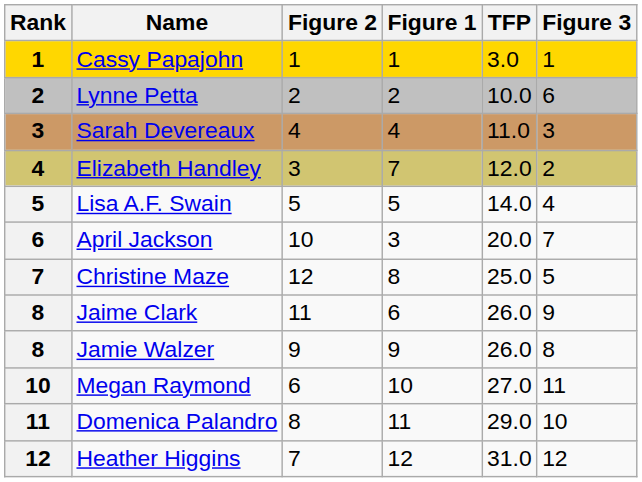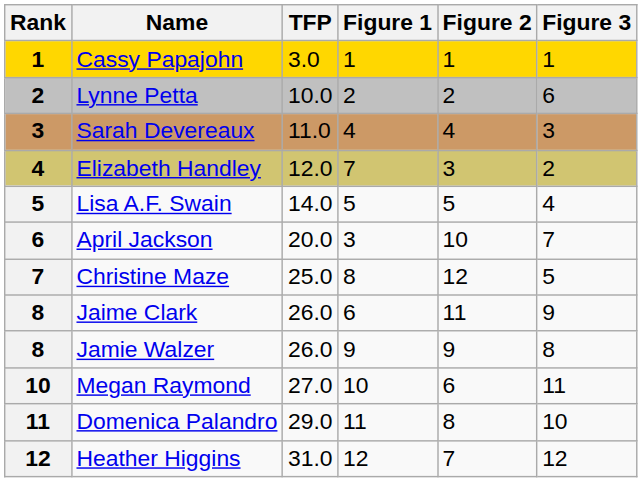columns swapped: TFP <-> Figure 2
